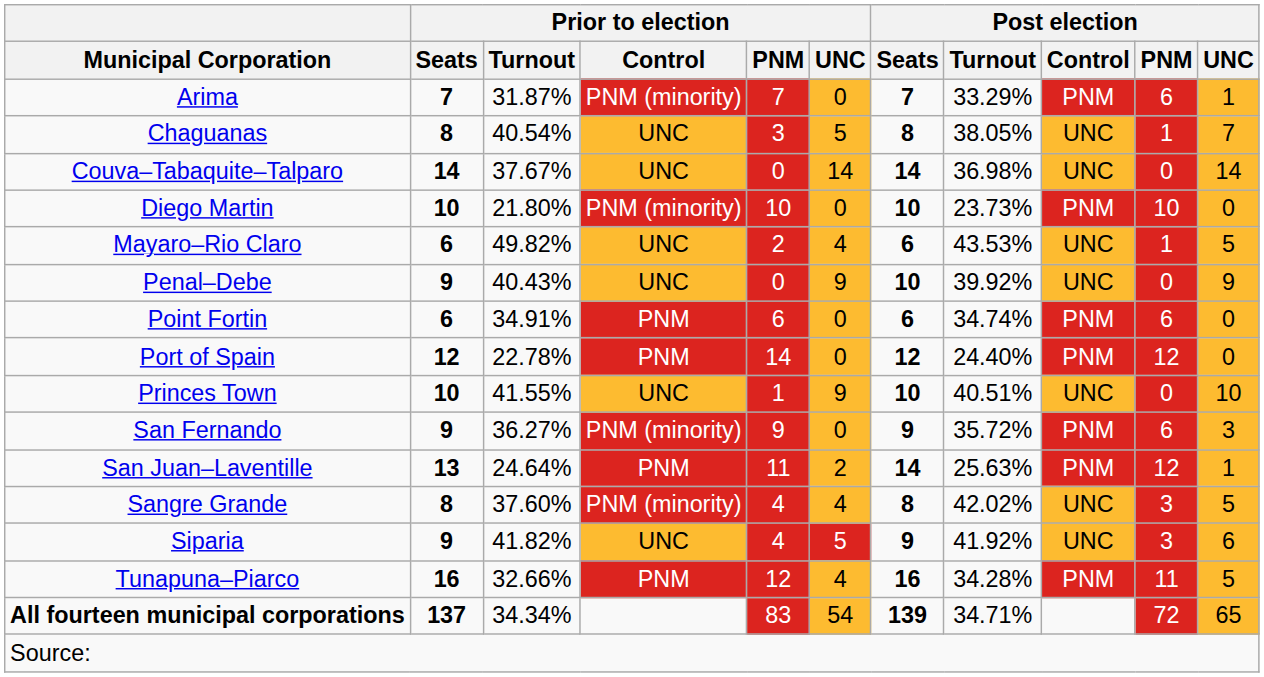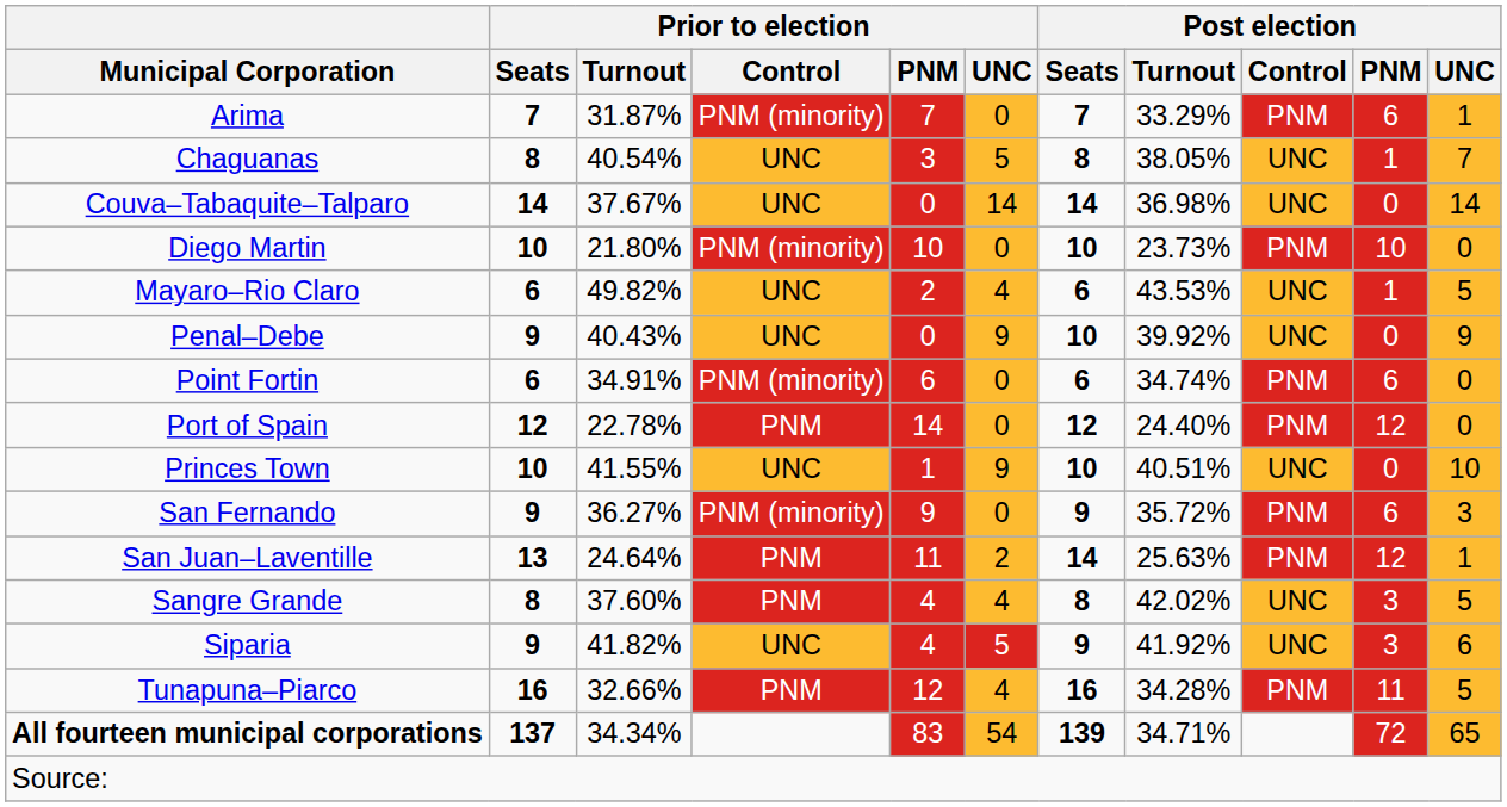Point Fortin | Prior to election / Control: PNM -> PNM (minority)
Sangre Grande | Prior to election / Control: PNM (minority) -> PNM
